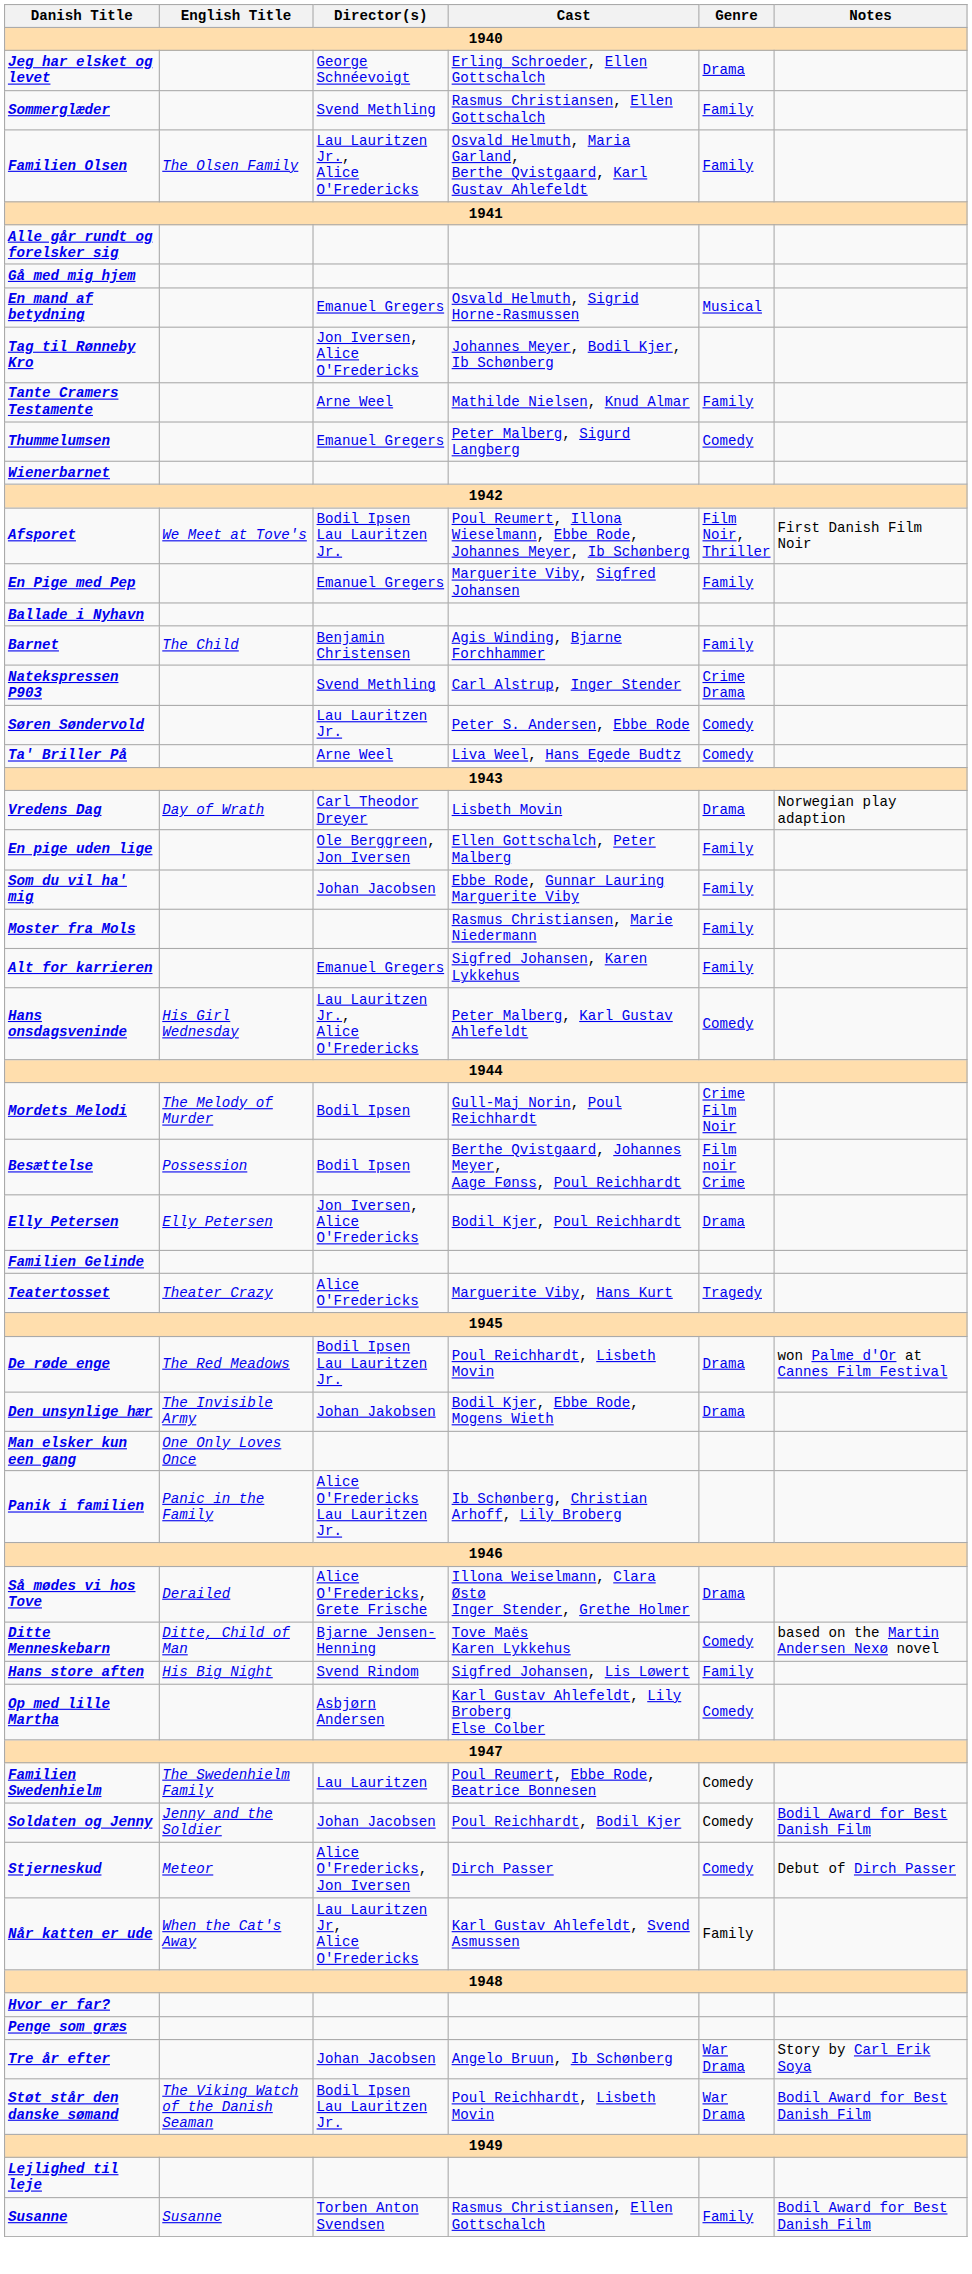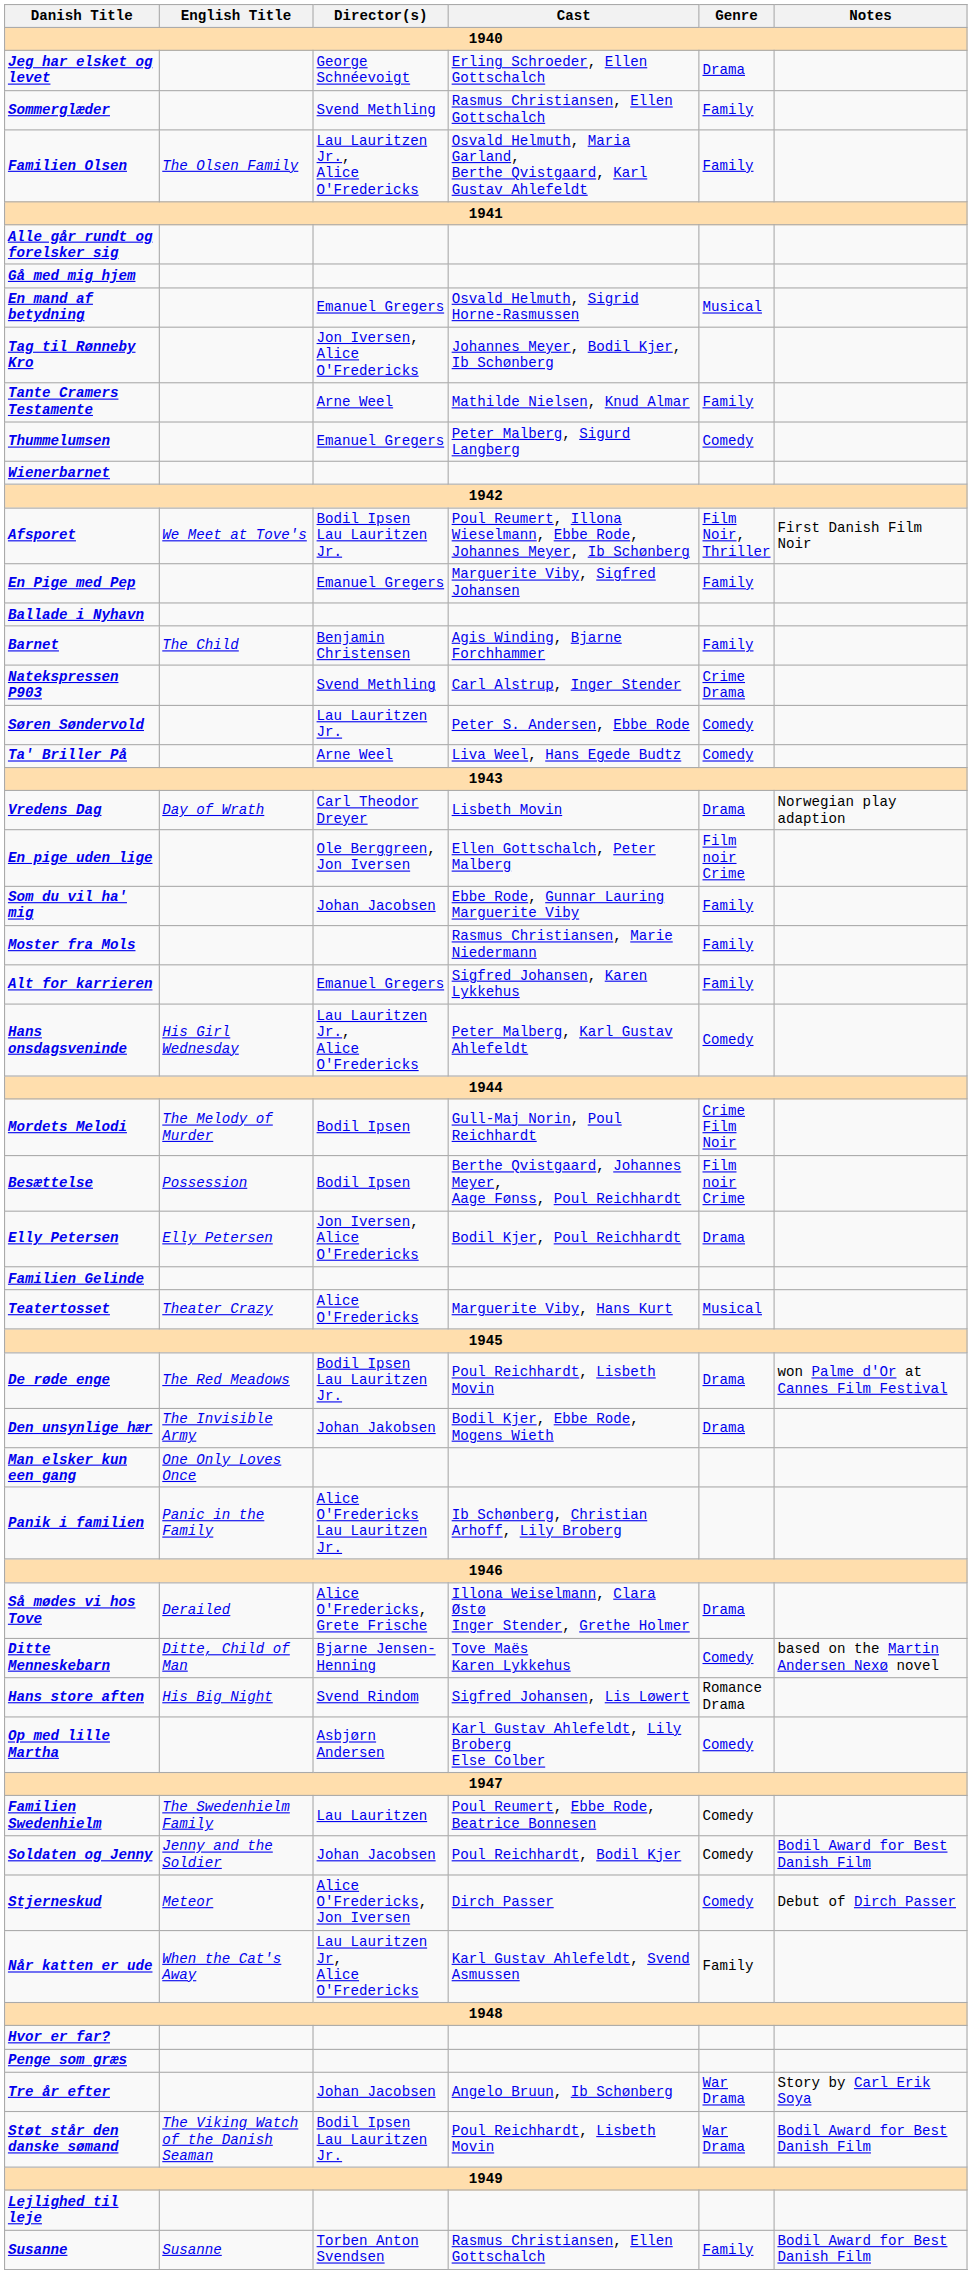En pige uden lige | Genre: Family -> Film noir Crime
Teatertosset | Genre: Tragedy -> Musical
Hans store aften | Genre: Family -> Romance Drama
